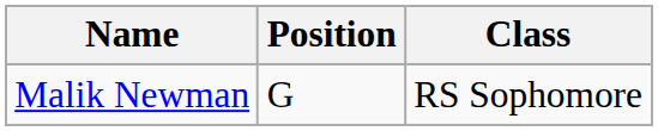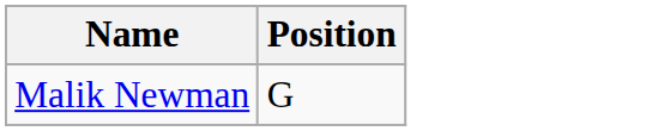- column: Class | RS Sophomore
